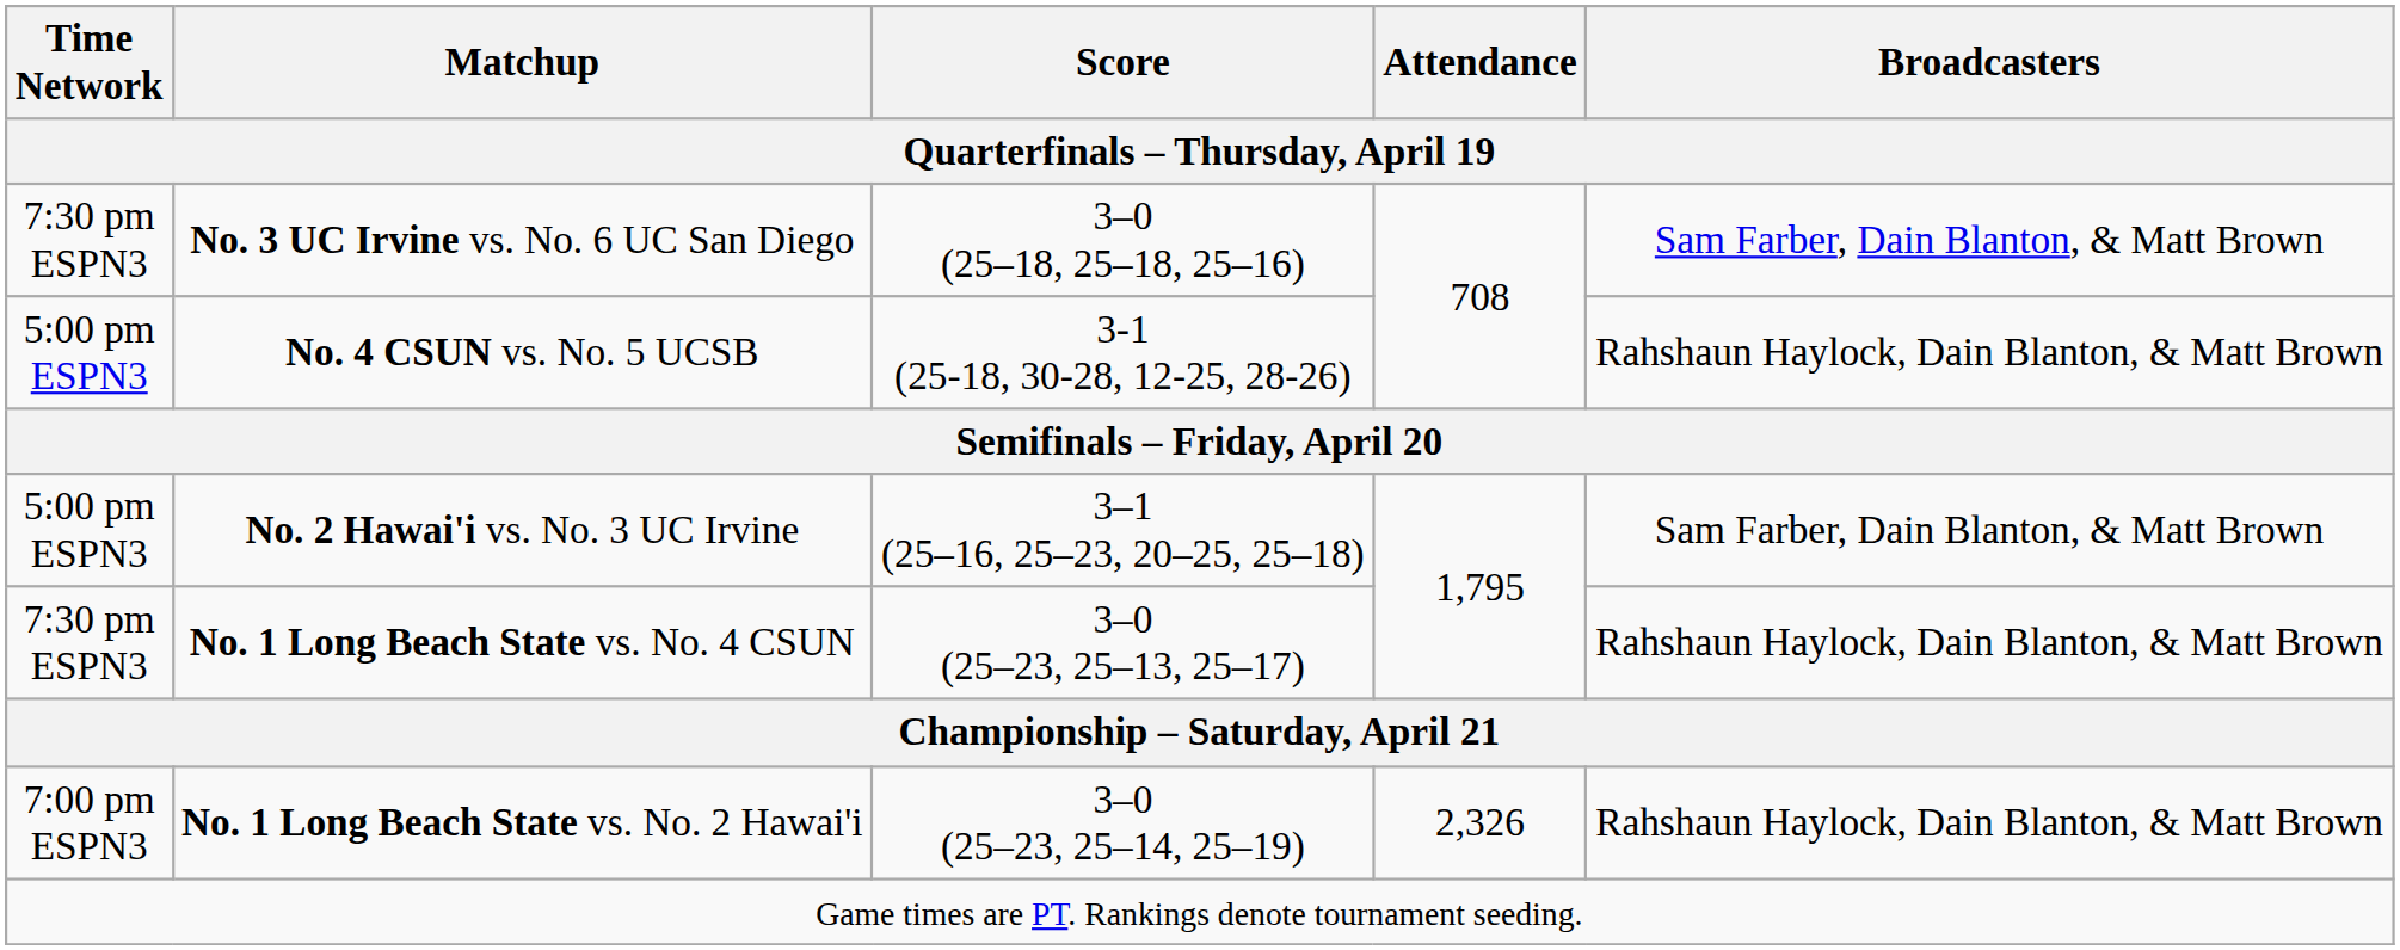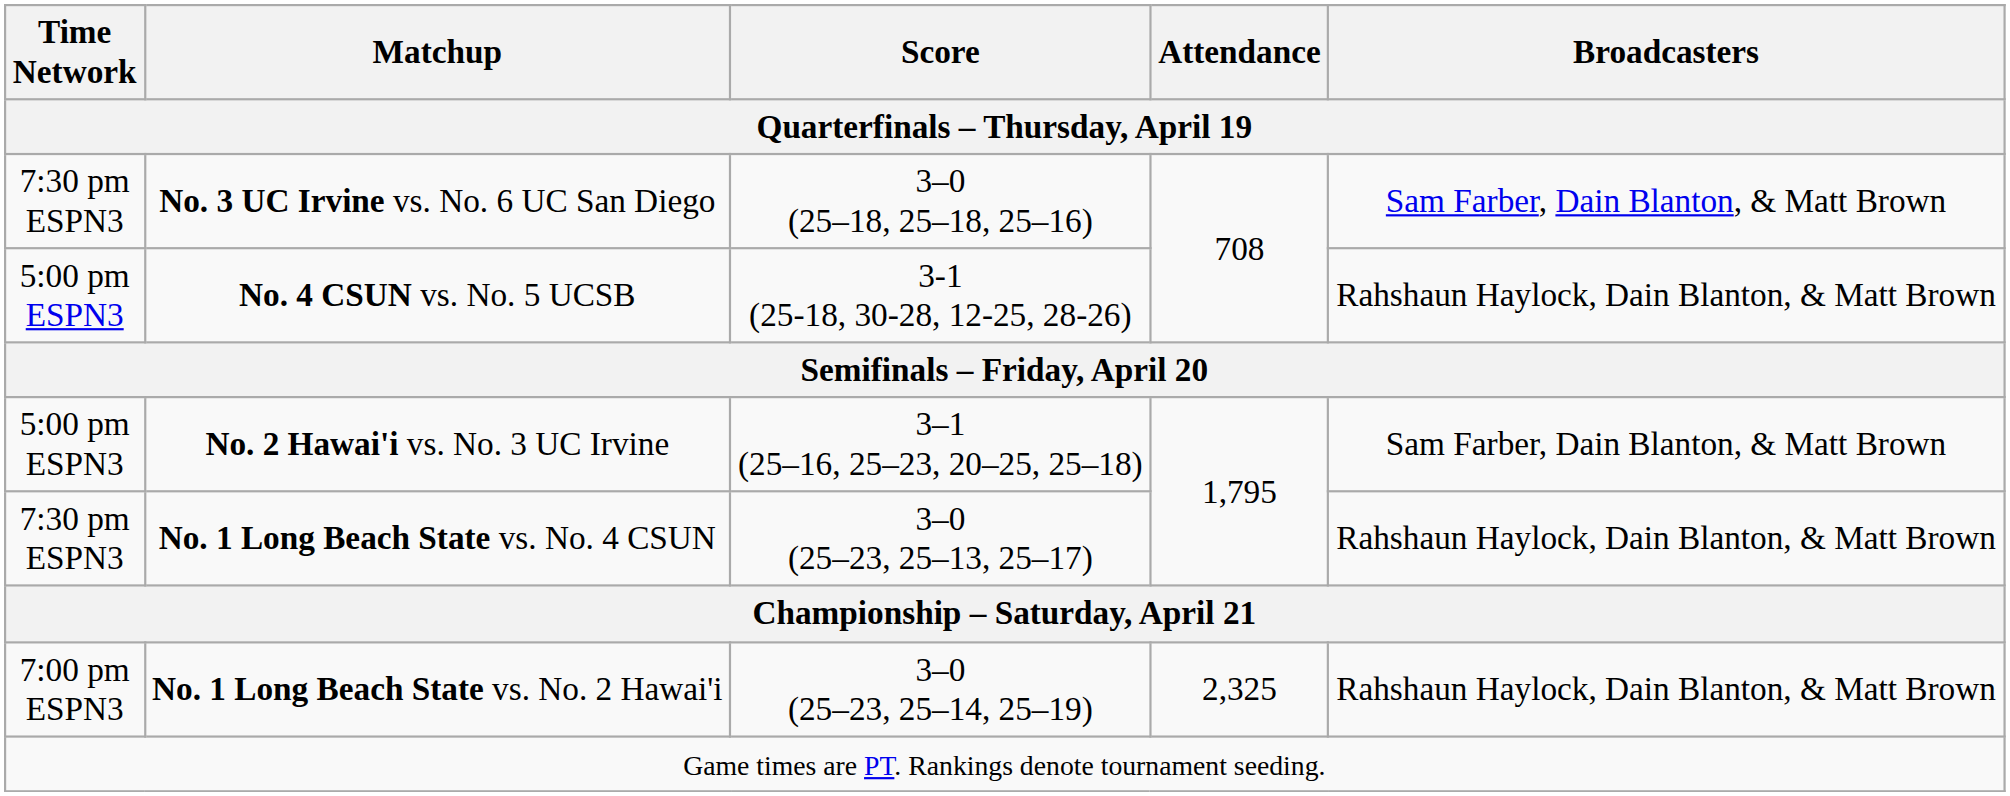No. 1 Long Beach State vs. No. 2 Hawai'i | Attendance: 2,326 -> 2,325
